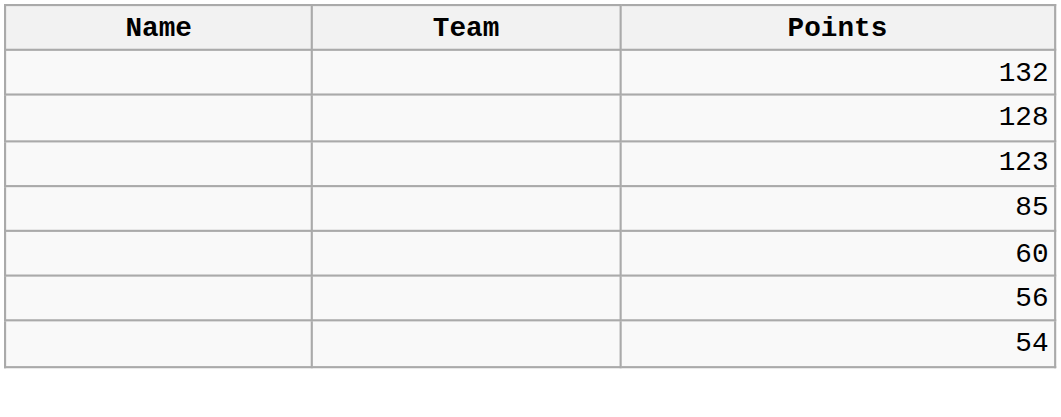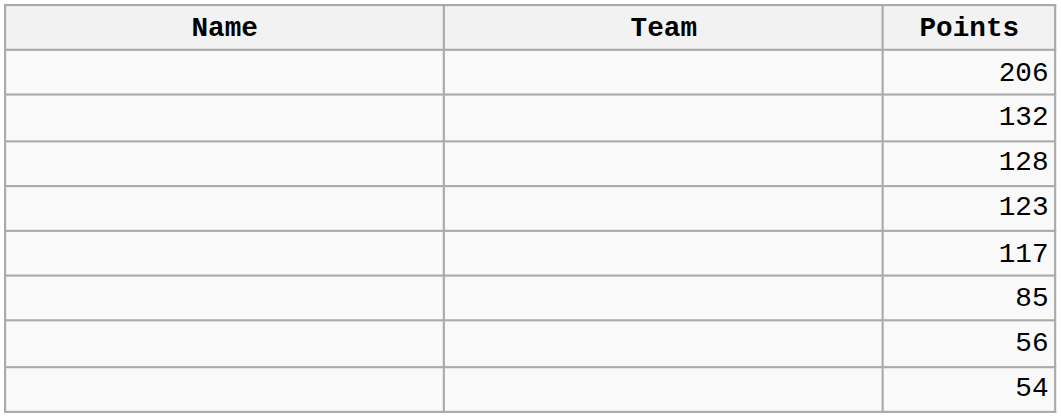+ row: 206
+ row: 117
- row: 60
